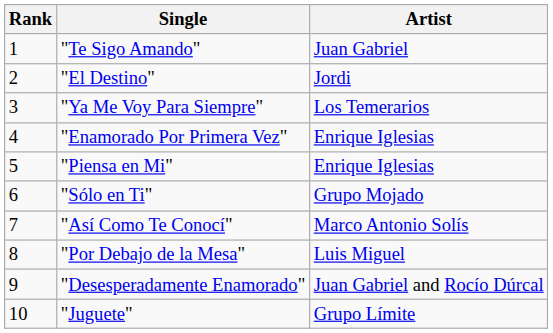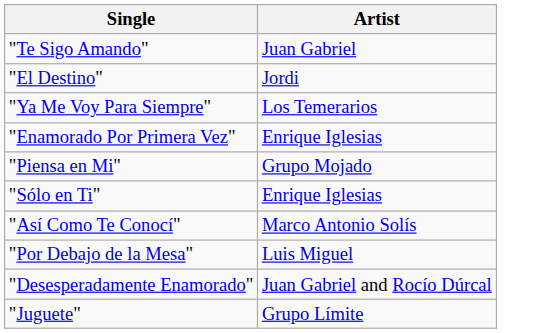- column: Rank | 1 | 2 | 3 | 4 | 5 | 6 | 7 | 8 | 9 | 10
"Piensa en Mi" | Artist: Enrique Iglesias -> Grupo Mojado
"Sólo en Ti" | Artist: Grupo Mojado -> Enrique Iglesias
